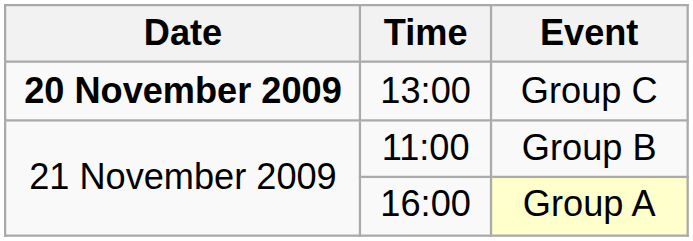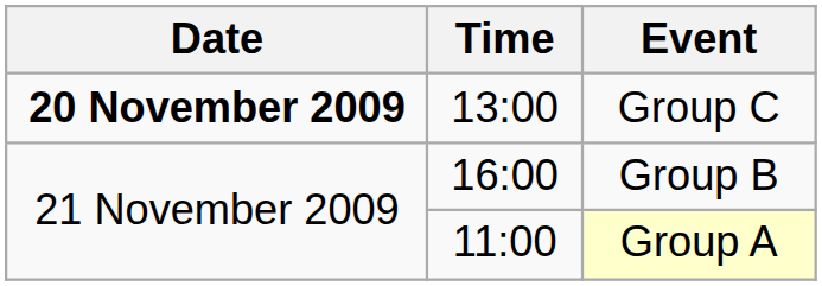Group B | Time: 11:00 -> 16:00
Group A | Time: 16:00 -> 11:00
